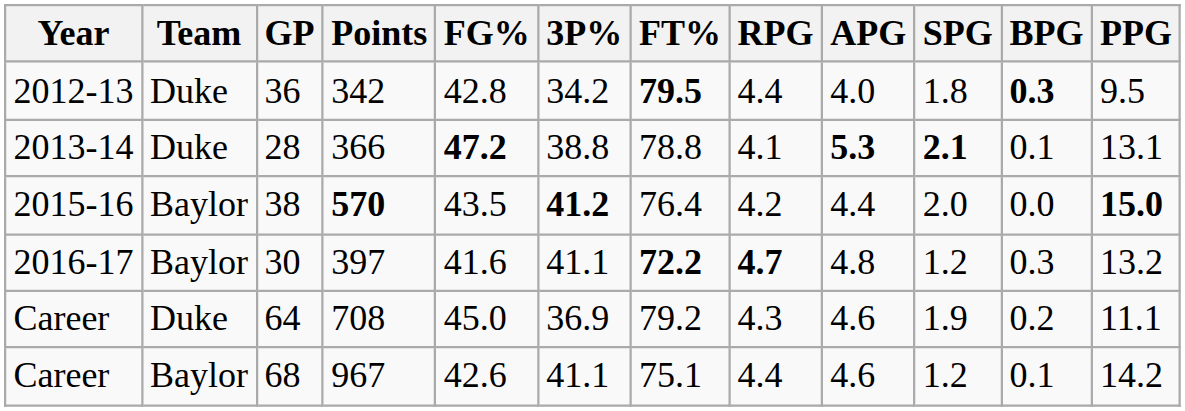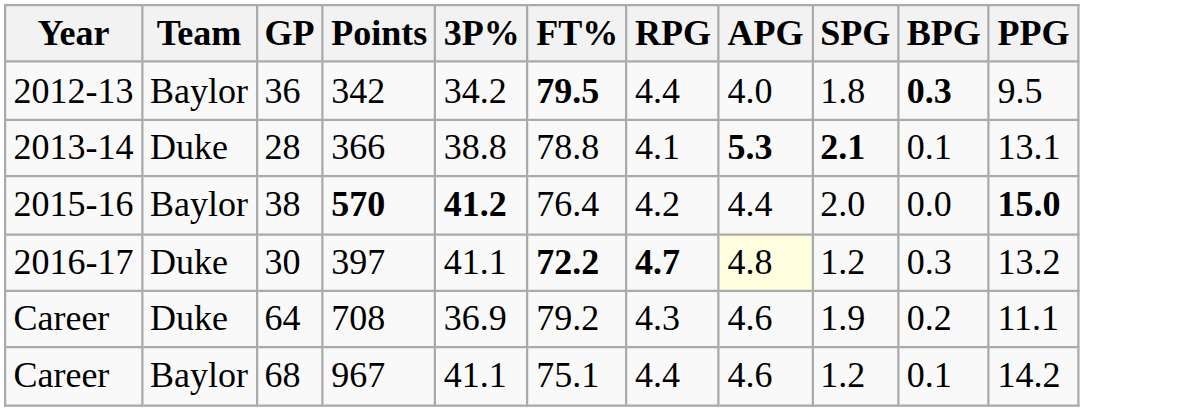- column: FG% | 42.8 | 47.2 | 43.5 | 41.6 | 45.0 | 42.6
36 | Team: Duke -> Baylor
30 | Team: Baylor -> Duke
30 | APG: no background -> lightyellow background
